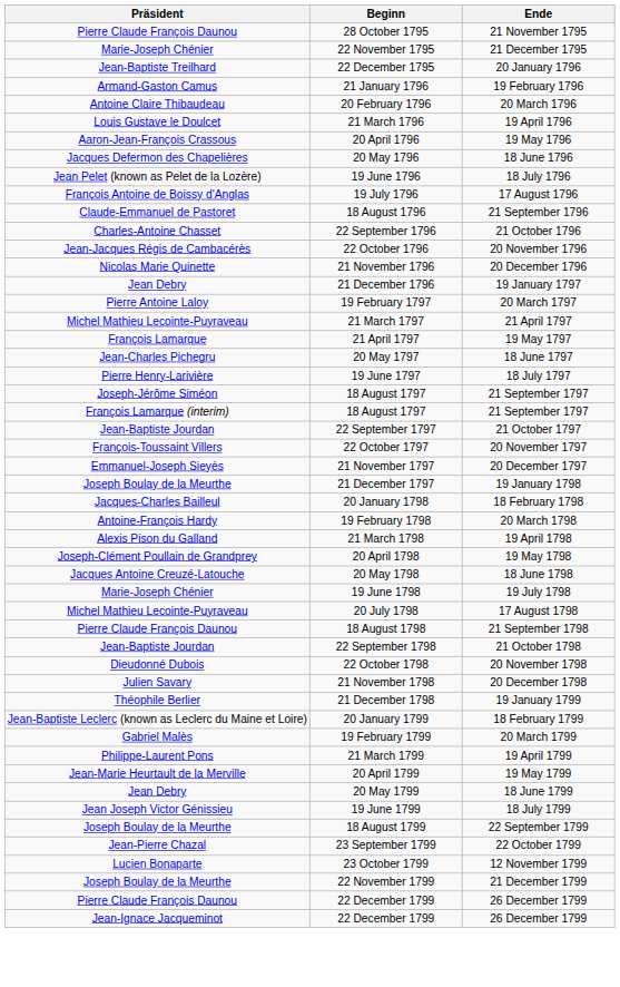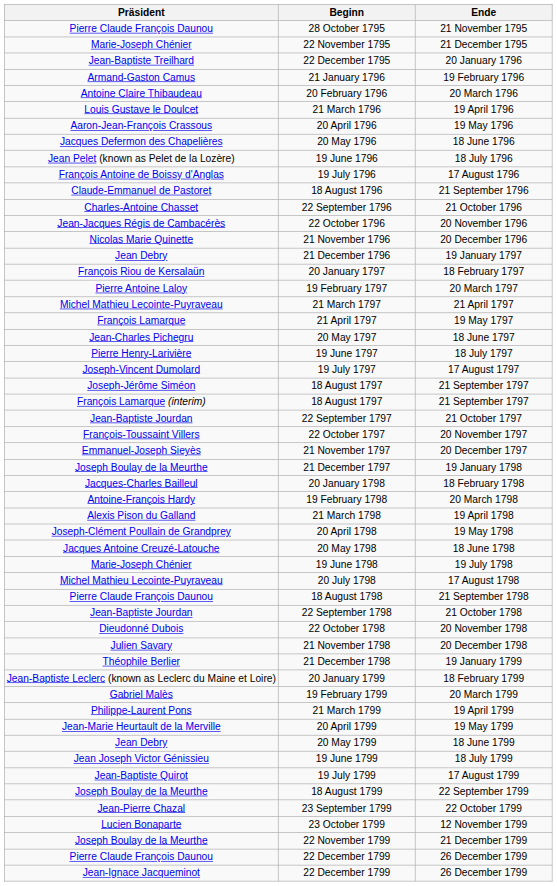+ row: François Riou de Kersalaün | 20 January 1797 | 18 February 1797
+ row: Joseph-Vincent Dumolard | 19 July 1797 | 17 August 1797
+ row: Jean-Baptiste Quirot | 19 July 1799 | 17 August 1799
